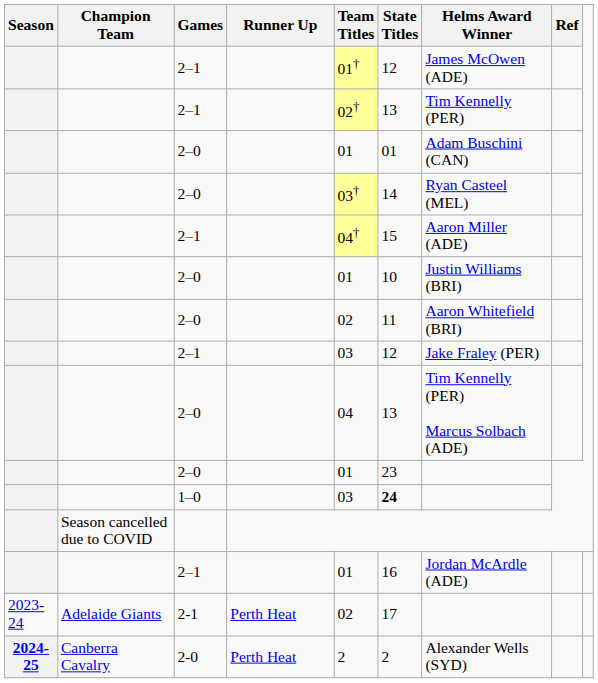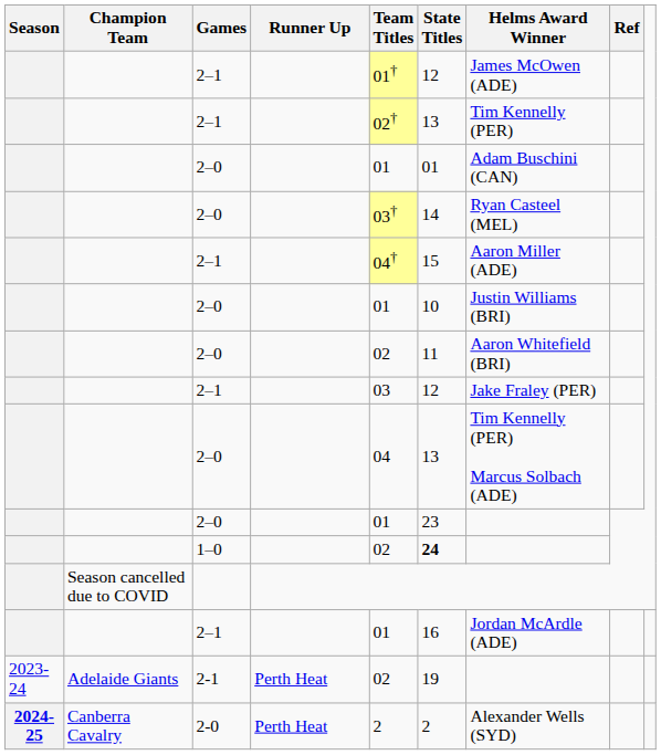1–0 | Team Titles: 03 -> 02
2-1 | State Titles: 17 -> 19
